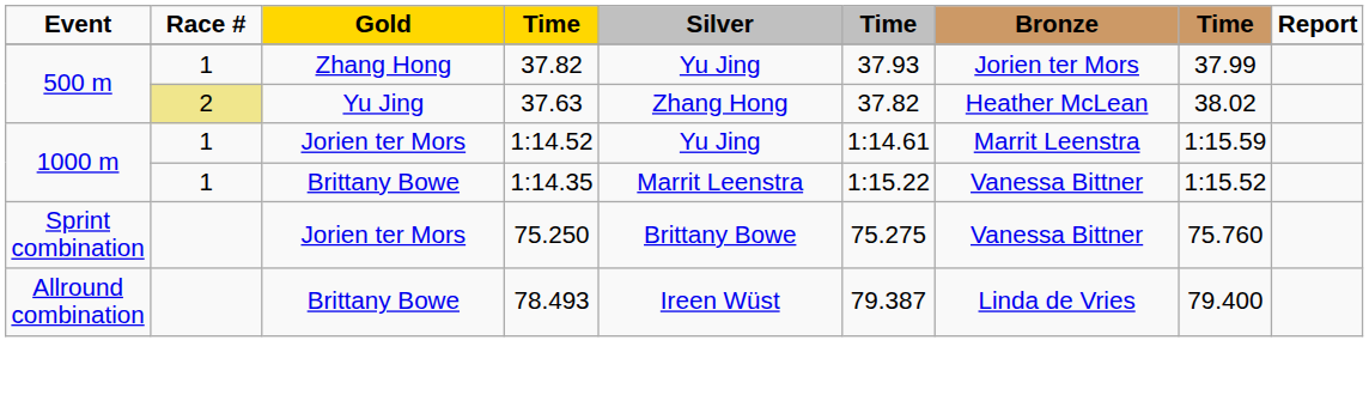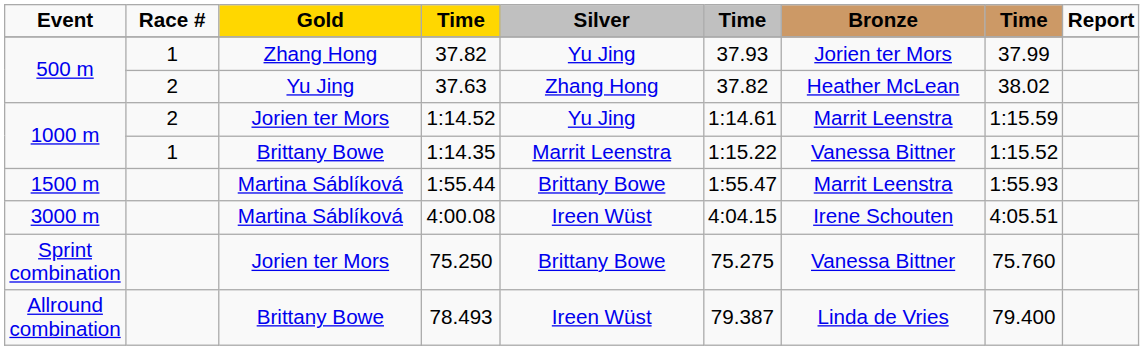37.63 | Race #: khaki background -> no background
1:14.52 | Race #: 1 -> 2
+ row: 1500 m | Martina Sáblíková | 1:55.44 | Brittany Bowe | 1:55.47 | Marrit Leenstra | 1:55.93
+ row: 3000 m | Martina Sáblíková | 4:00.08 | Ireen Wüst | 4:04.15 | Irene Schouten | 4:05.51
